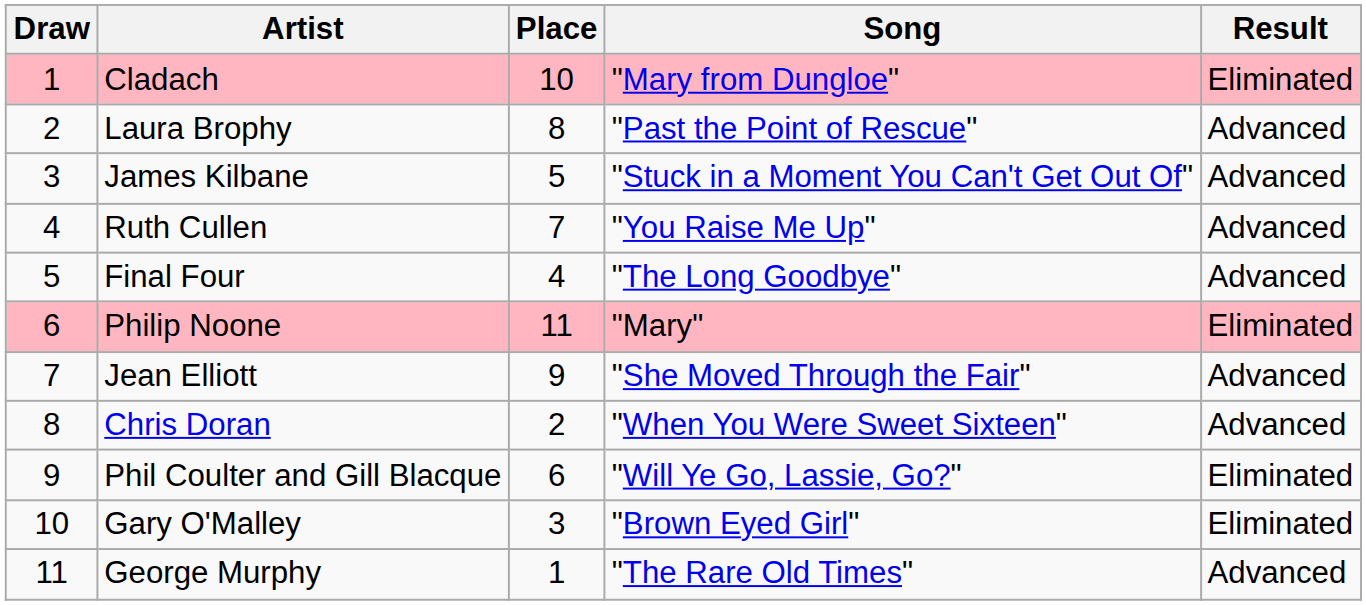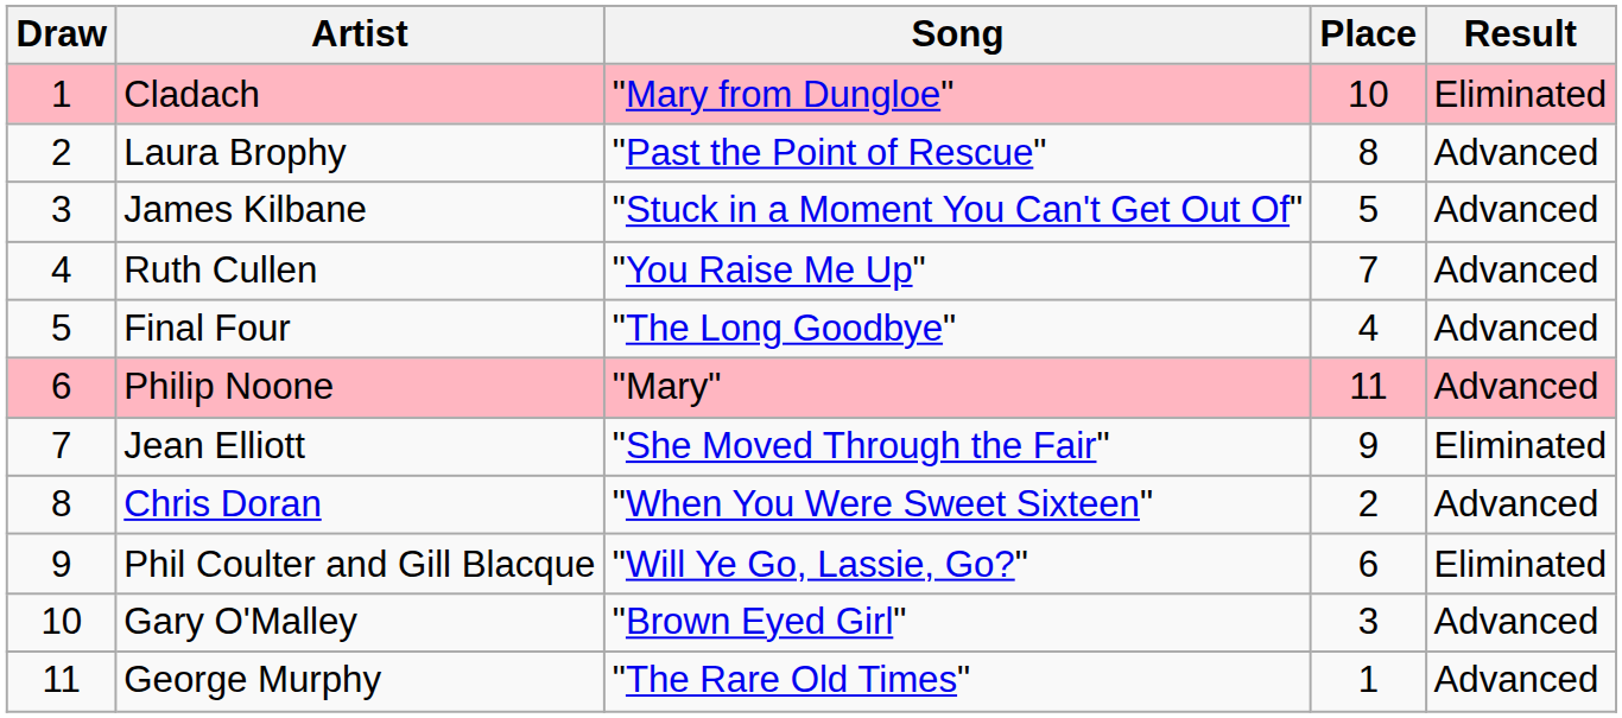columns swapped: Song <-> Place
Philip Noone | Result: Eliminated -> Advanced
Jean Elliott | Result: Advanced -> Eliminated
Gary O'Malley | Result: Eliminated -> Advanced
